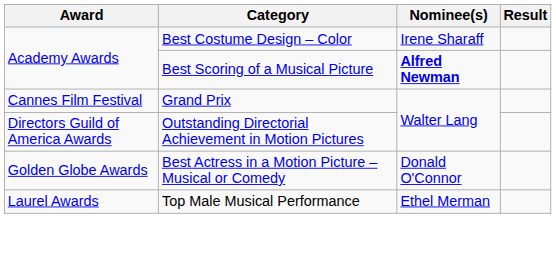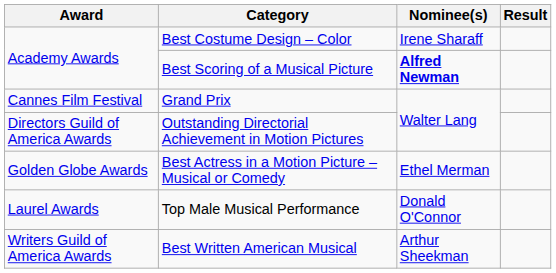Best Actress in a Motion Picture – Musical or Comedy | Nominee(s): Donald O'Connor -> Ethel Merman
Top Male Musical Performance | Nominee(s): Ethel Merman -> Donald O'Connor
+ row: Writers Guild of America Awards | Best Written American Musical | Arthur Sheekman
